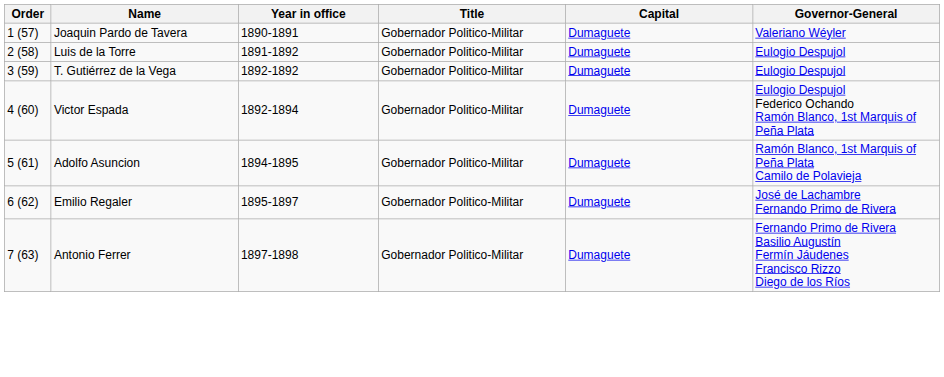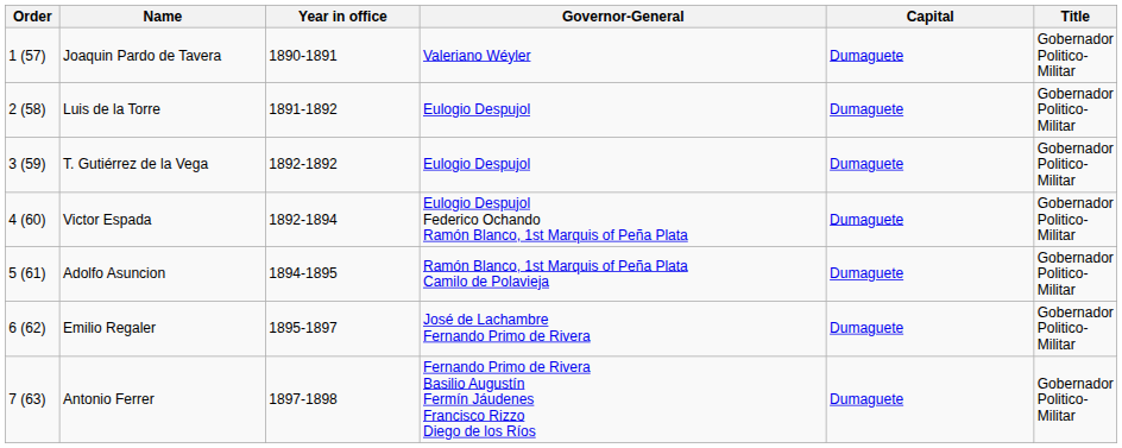columns swapped: Title <-> Governor-General
